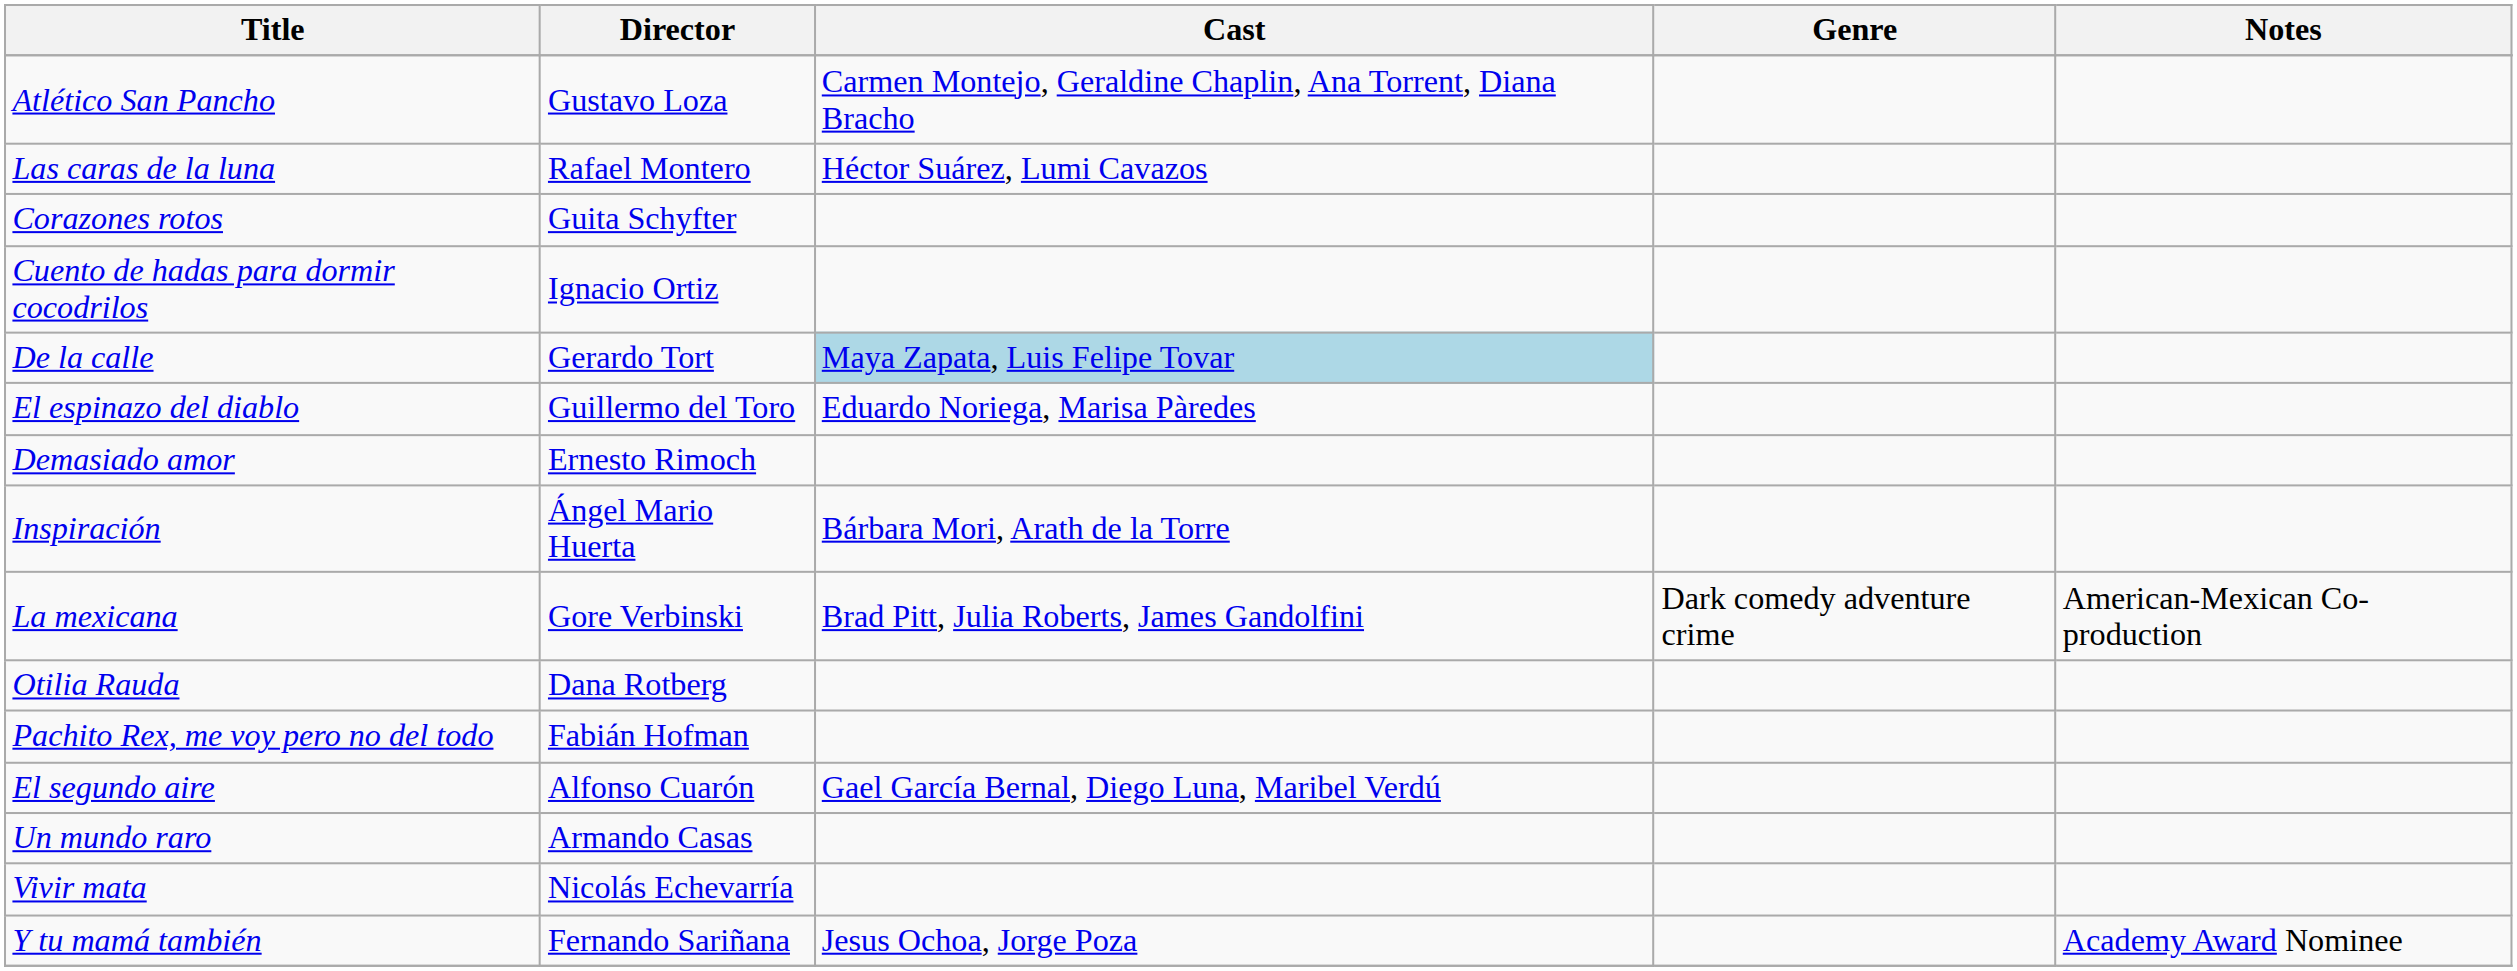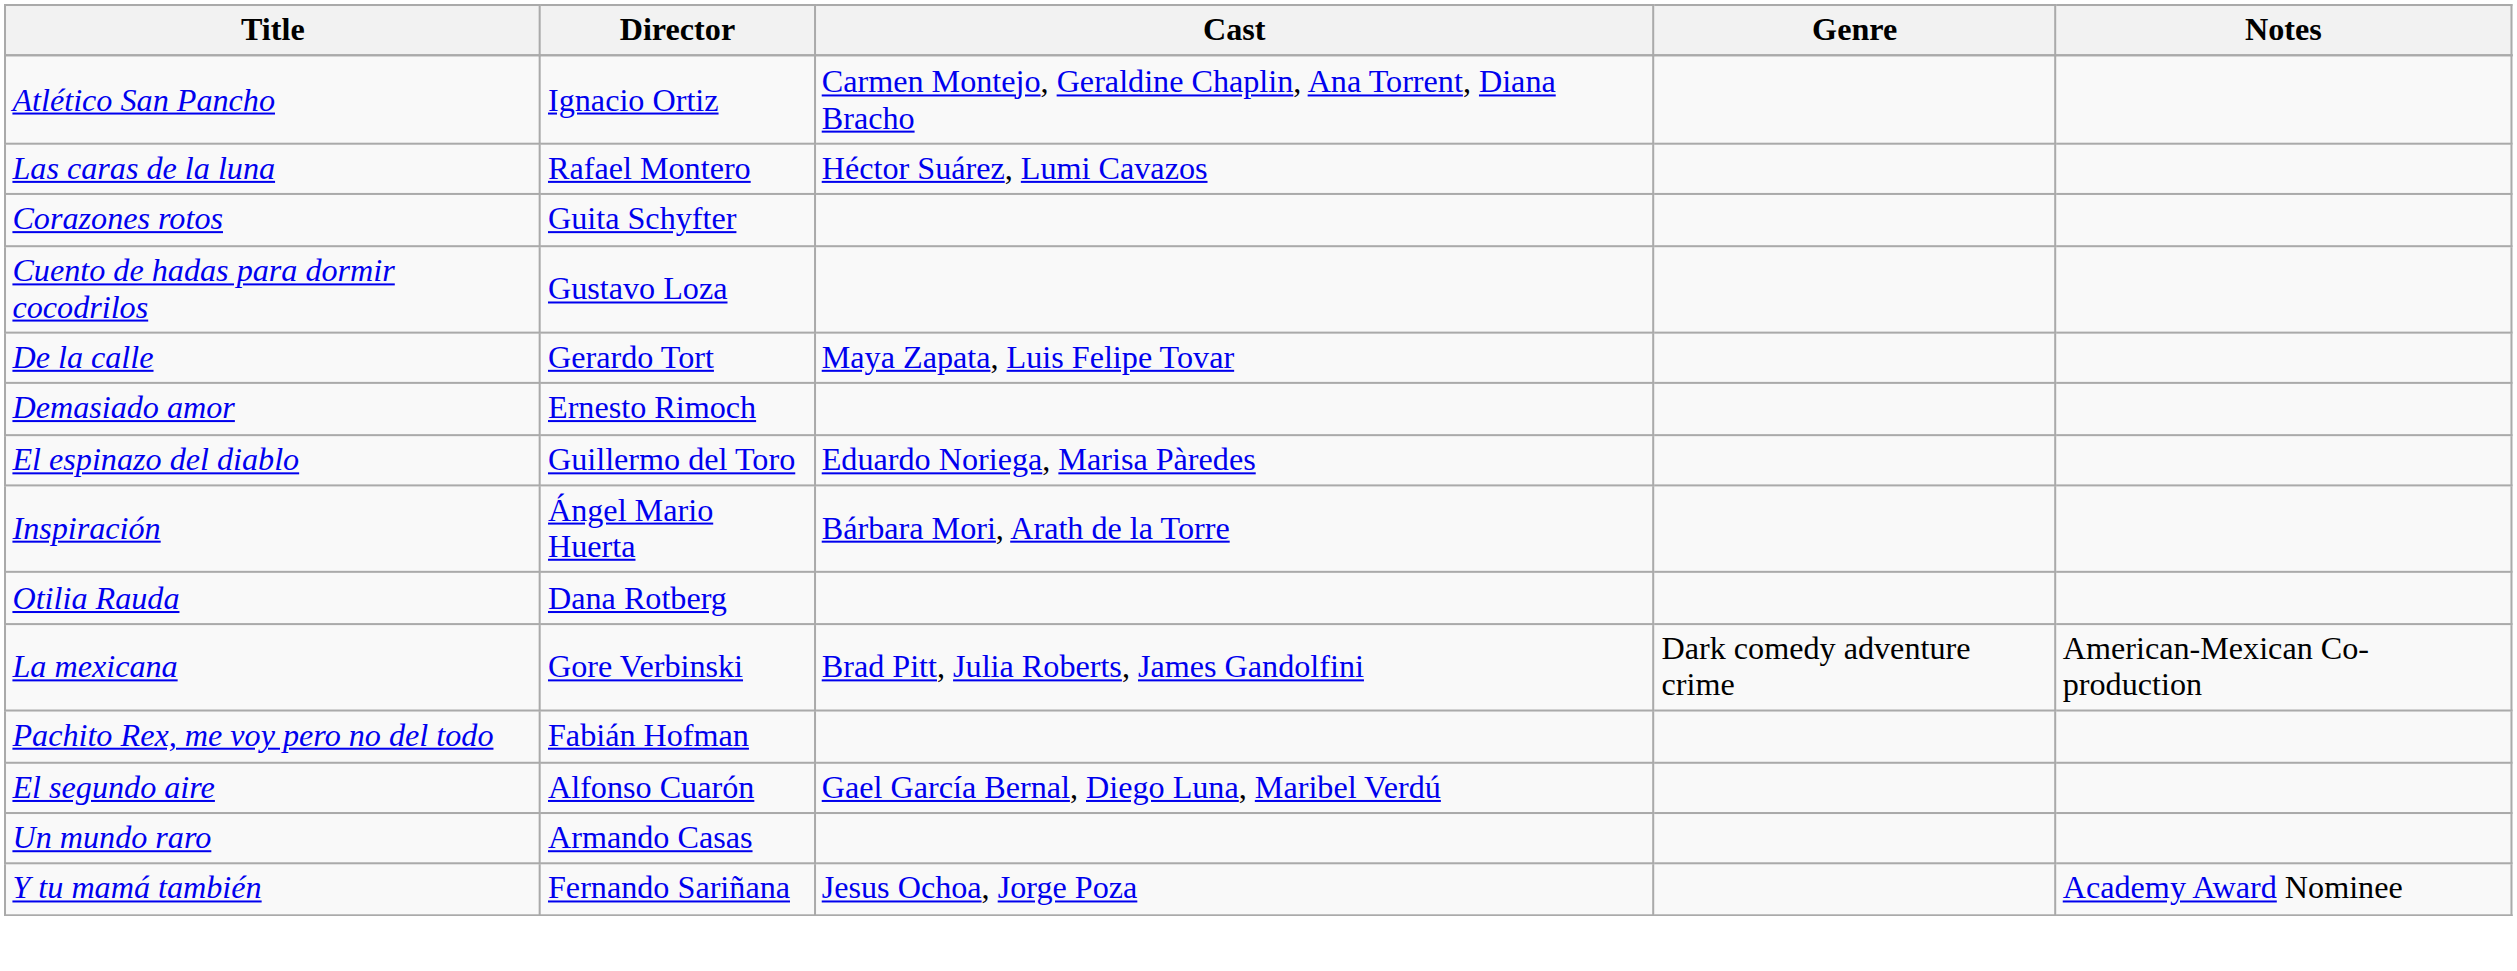Atlético San Pancho | Director: Gustavo Loza -> Ignacio Ortiz
Cuento de hadas para dormir cocodrilos | Director: Ignacio Ortiz -> Gustavo Loza
De la calle | Cast: lightblue background -> no background
rows swapped: Demasiado amor <-> El espinazo del diablo
rows swapped: La mexicana <-> Otilia Rauda
- row: Vivir mata | Nicolás Echevarría
